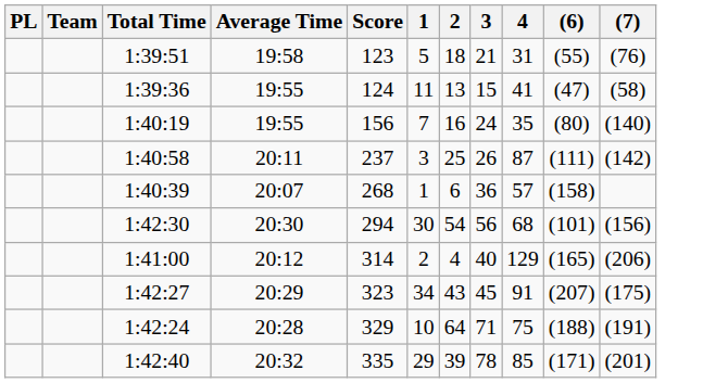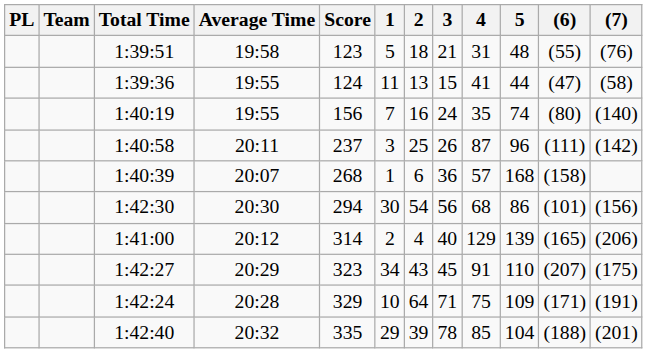+ column: 5 | 48 | 44 | 74 | 96 | 168 | 86 | 139 | 110 | 109 | 104
1:42:24 | (6): (188) -> (171)
1:42:40 | (6): (171) -> (188)
